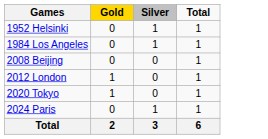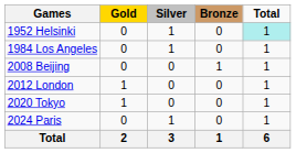+ column: Bronze | 0 | 0 | 1 | 0 | 0 | 0 | 1
1952 Helsinki | Total: no background -> paleturquoise background
